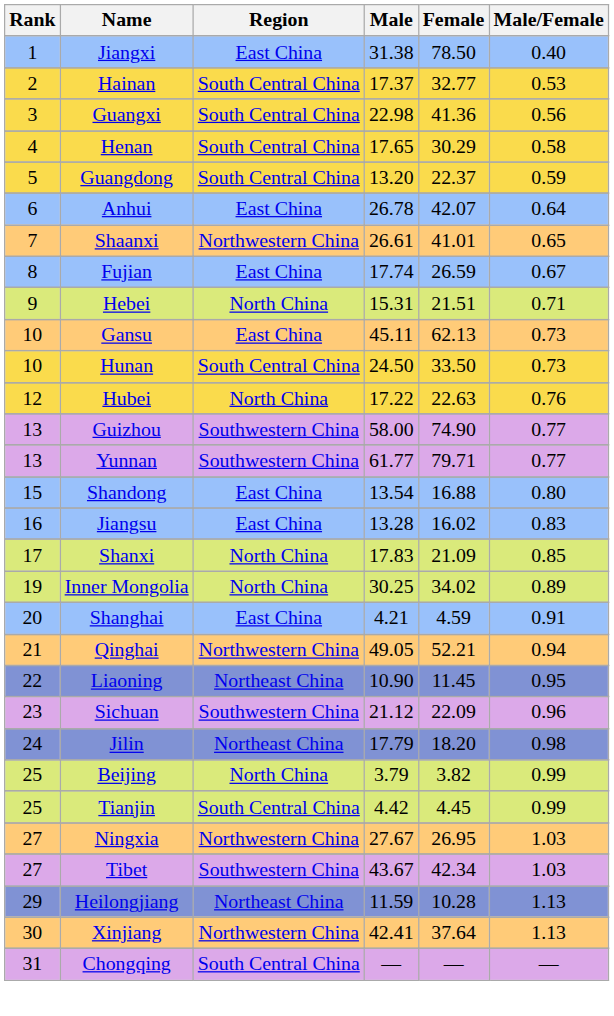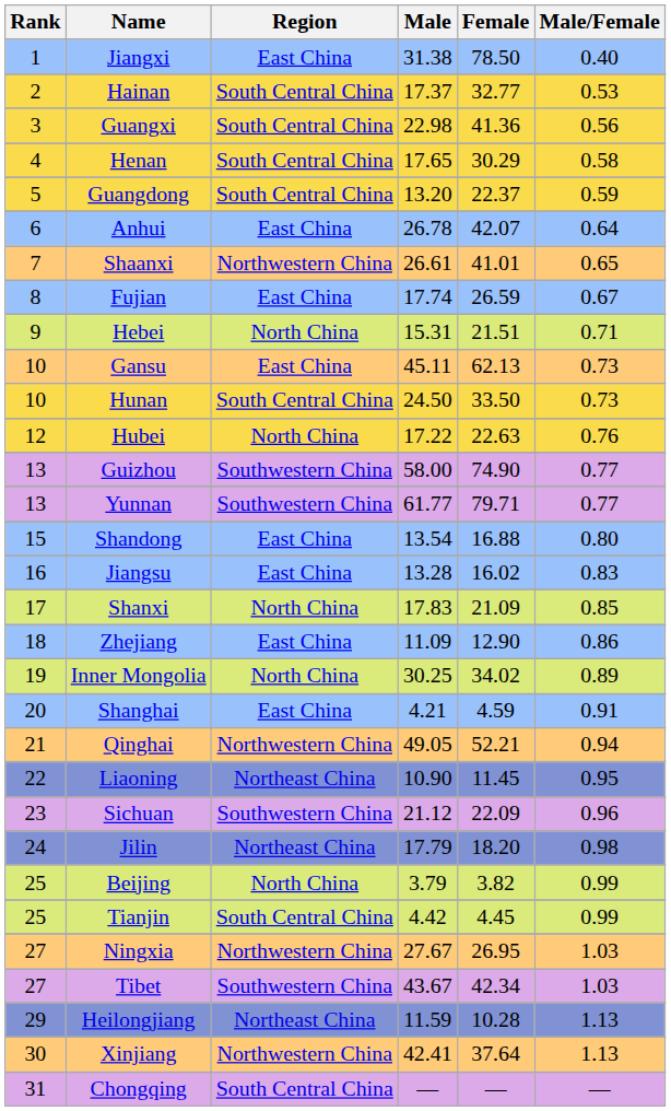+ row: 18 | Zhejiang | East China | 11.09 | 12.90 | 0.86
